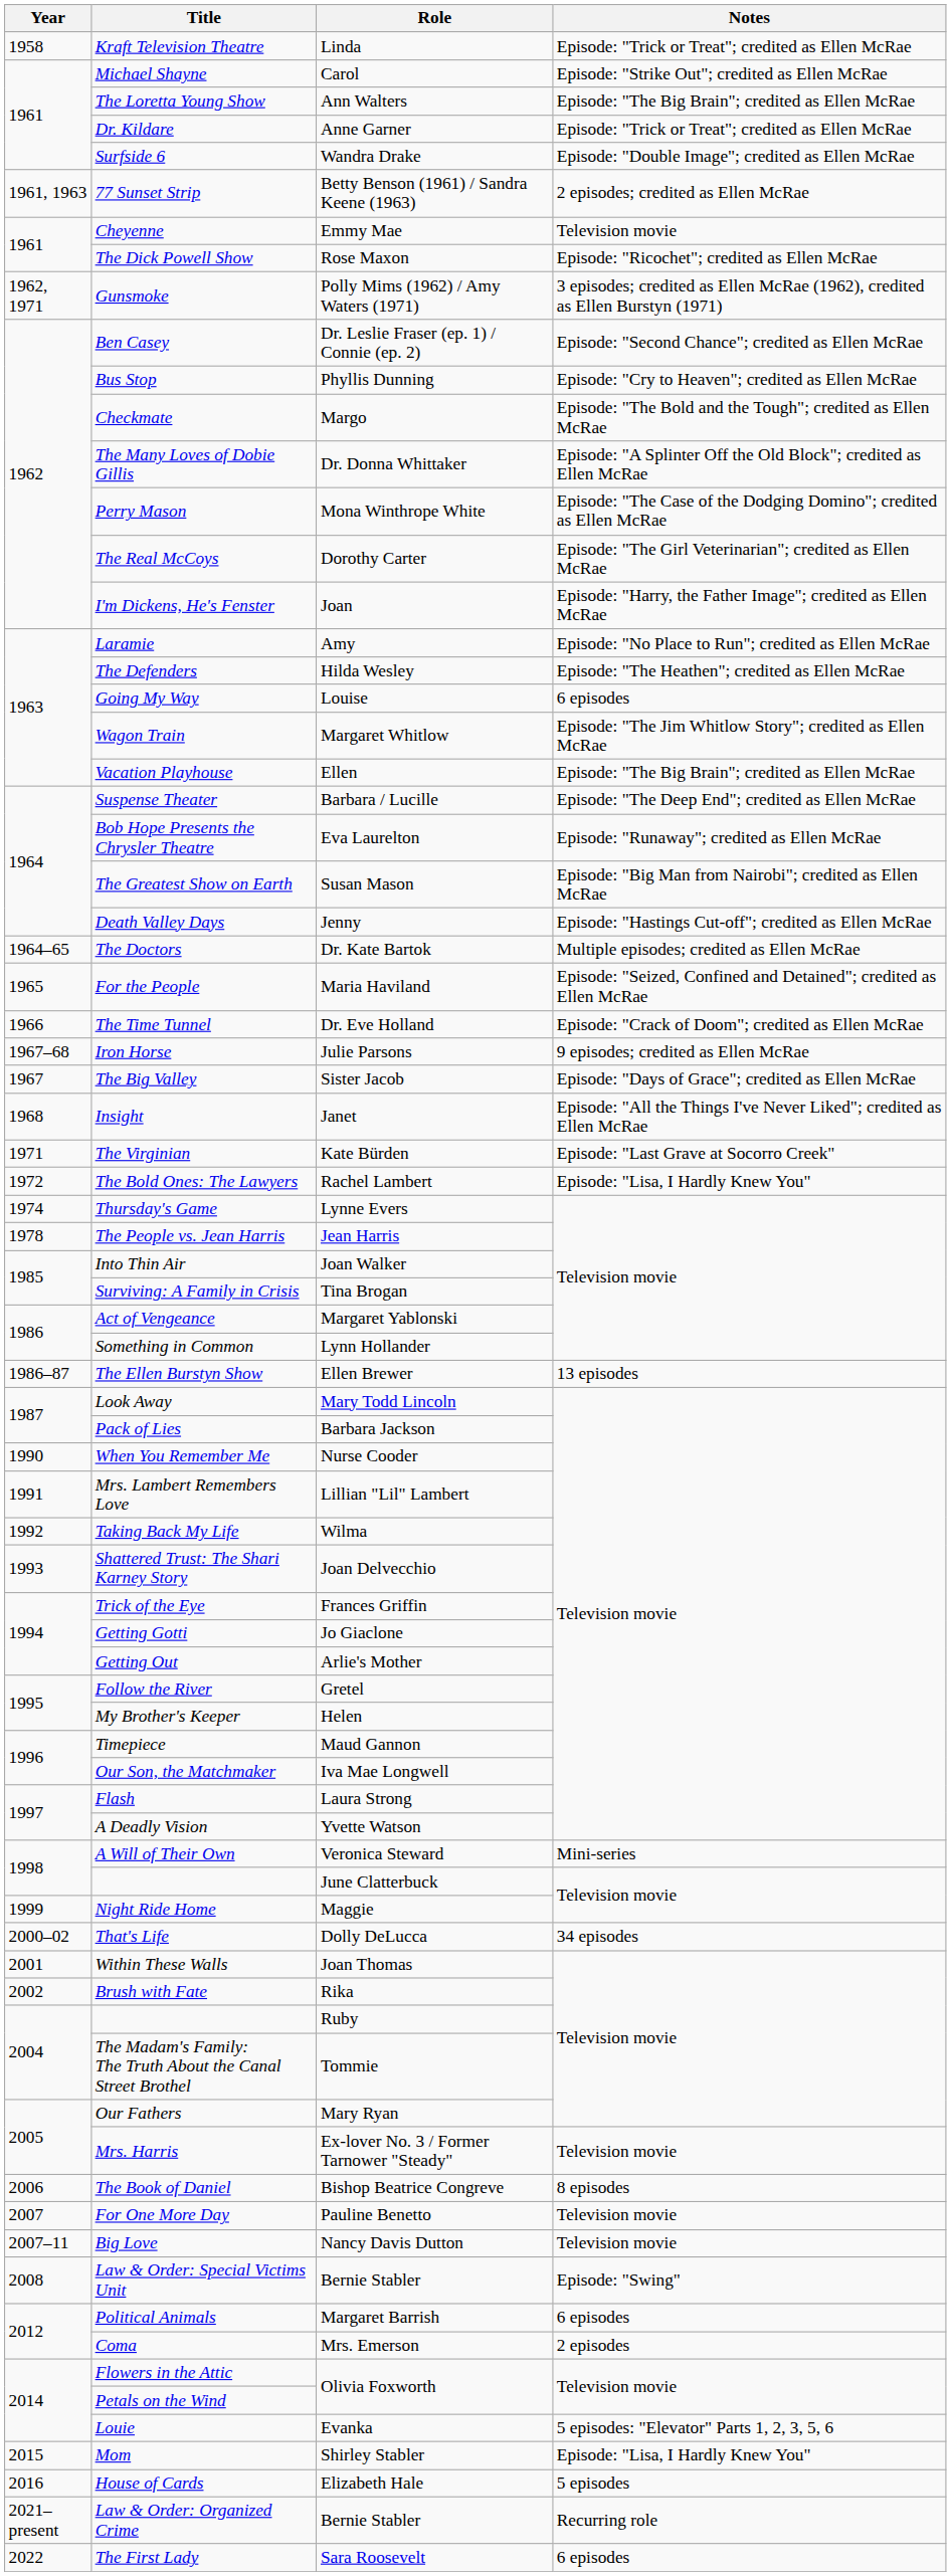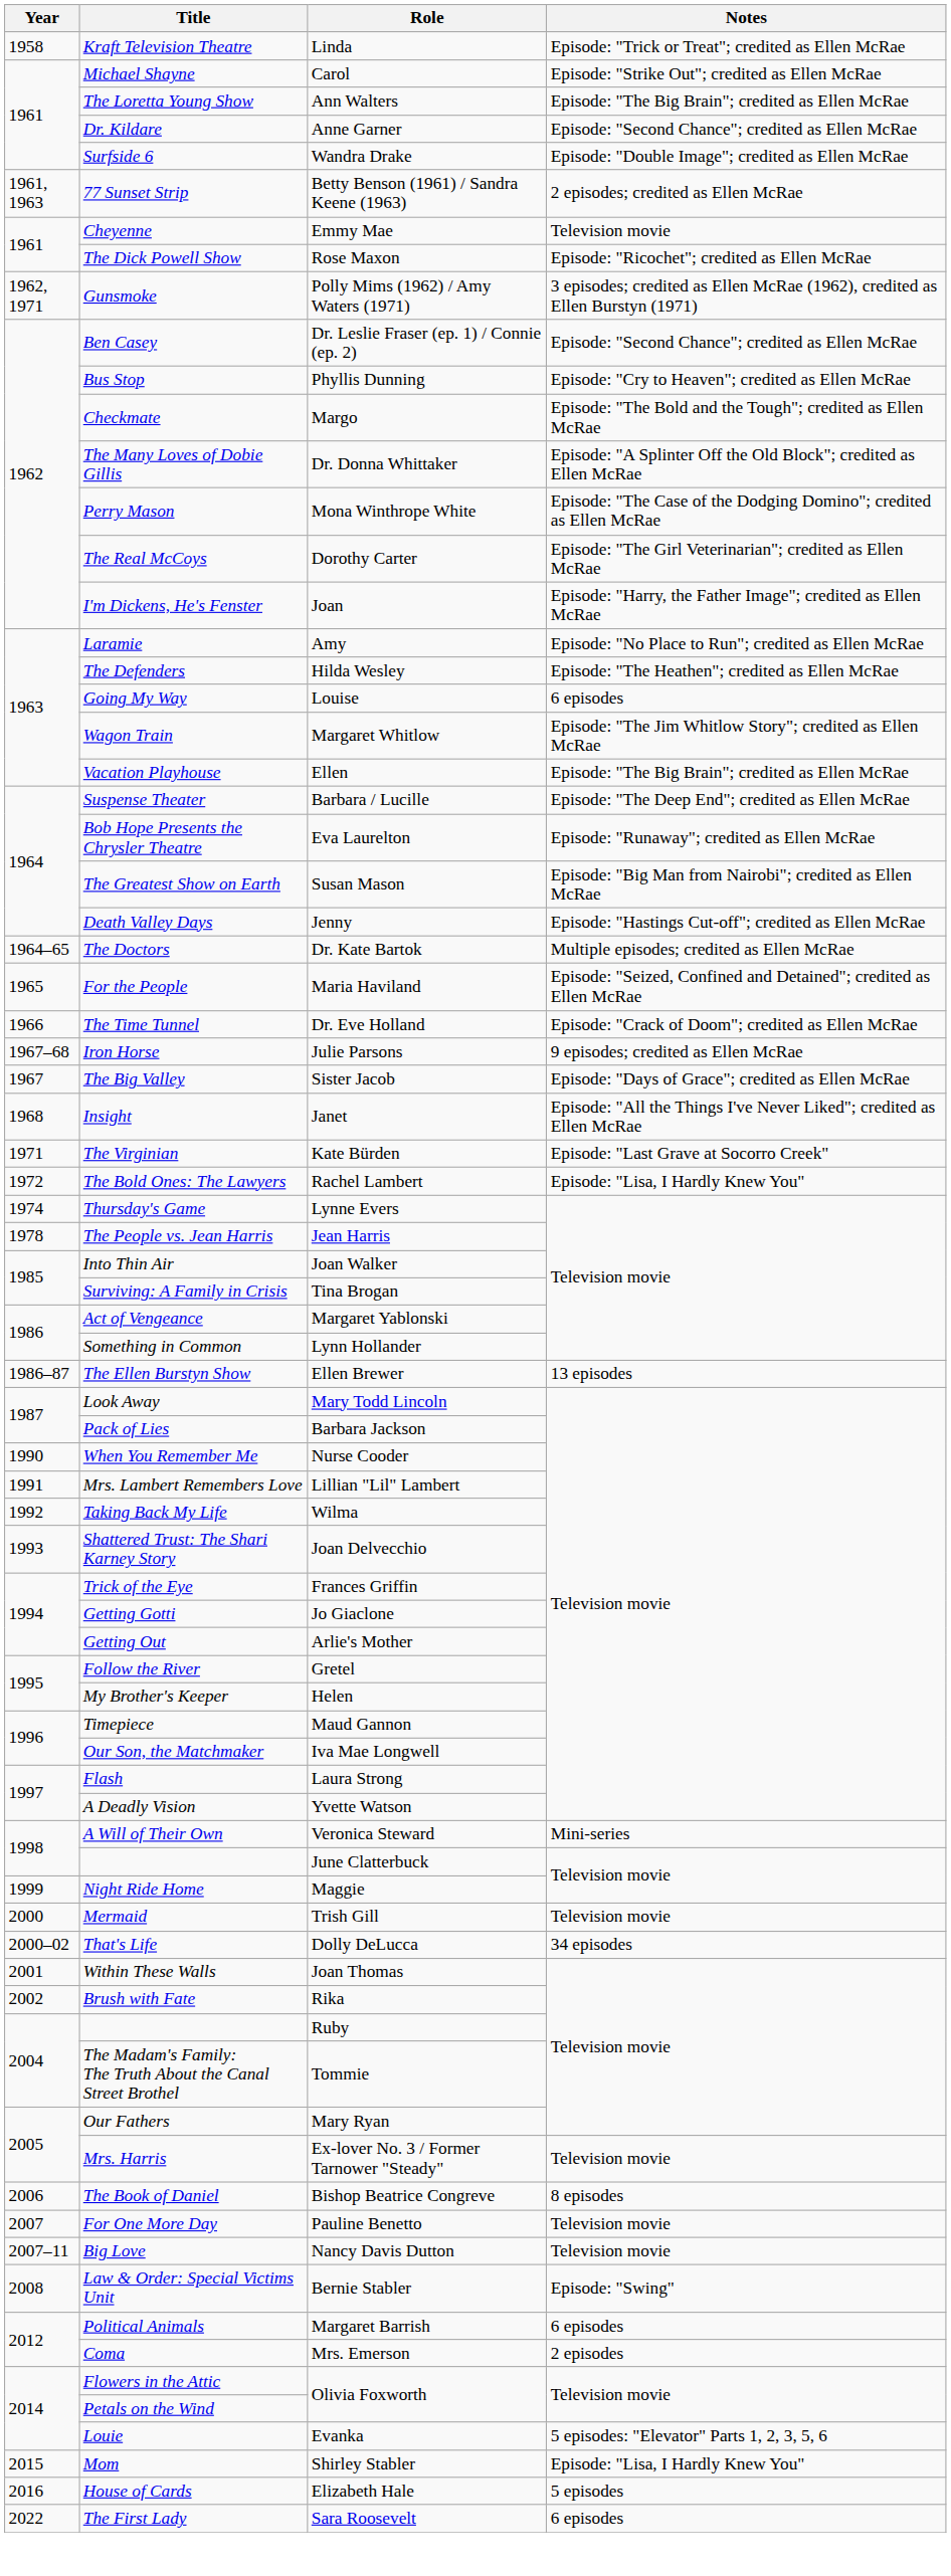Dr. Kildare | Notes: Episode: "Trick or Treat"; credited as Ellen McRae -> Episode: "Second Chance"; credited as Ellen McRae
+ row: 2000 | Mermaid | Trish Gill | Television movie
- row: 2021–present | Law & Order: Organized Crime | Bernie Stabler | Recurring role
